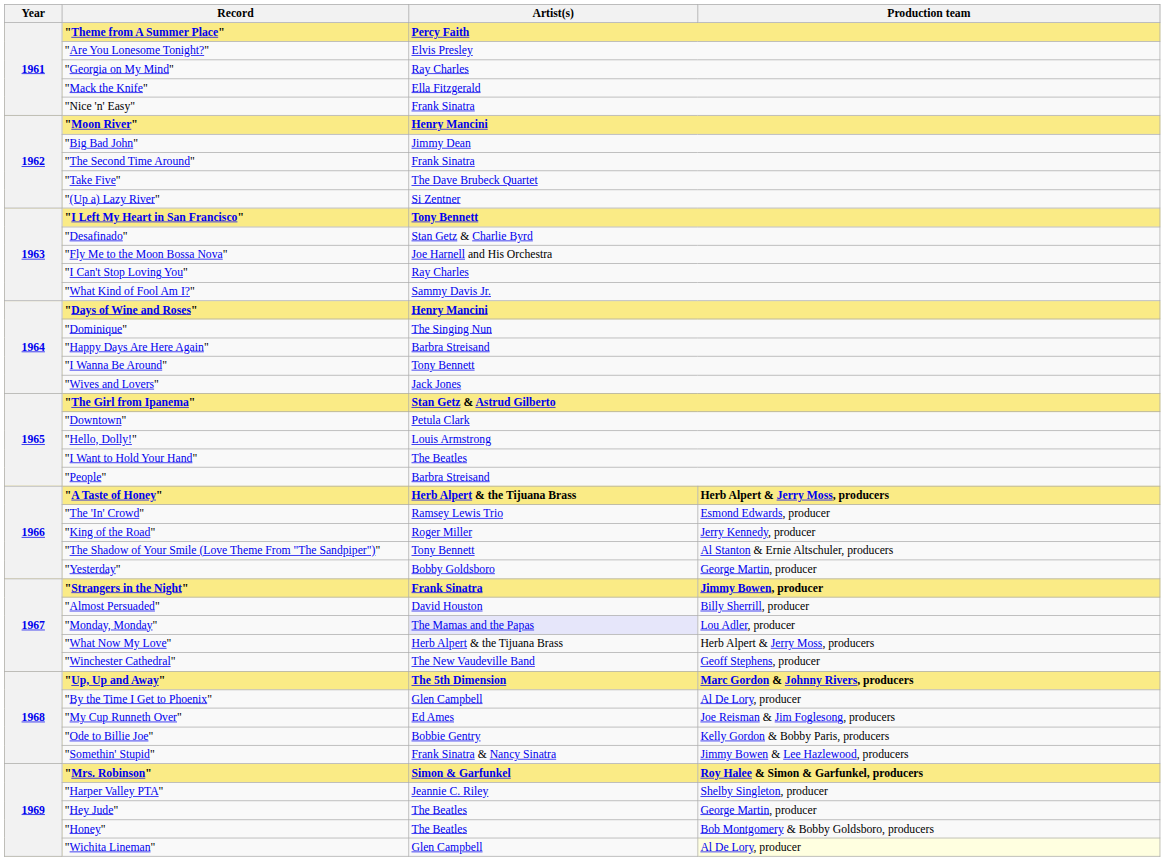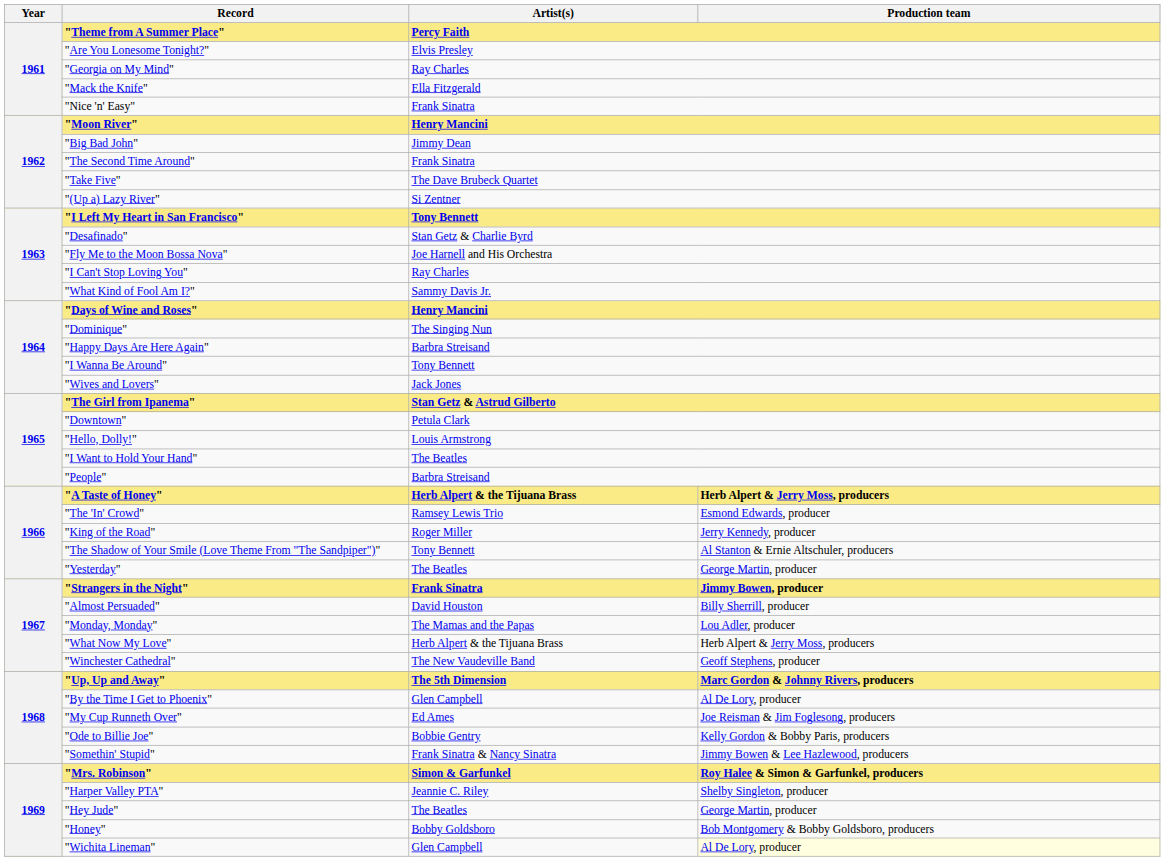"Yesterday" | Artist(s): Bobby Goldsboro -> The Beatles
"Monday, Monday" | Artist(s): lavender background -> no background
"Honey" | Artist(s): The Beatles -> Bobby Goldsboro
